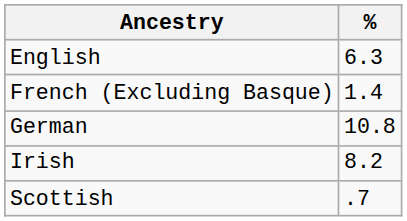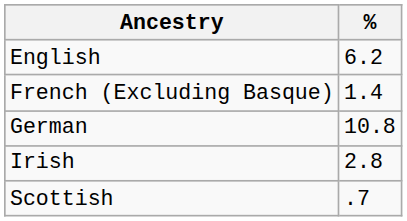English | %: 6.3 -> 6.2
Irish | %: 8.2 -> 2.8
